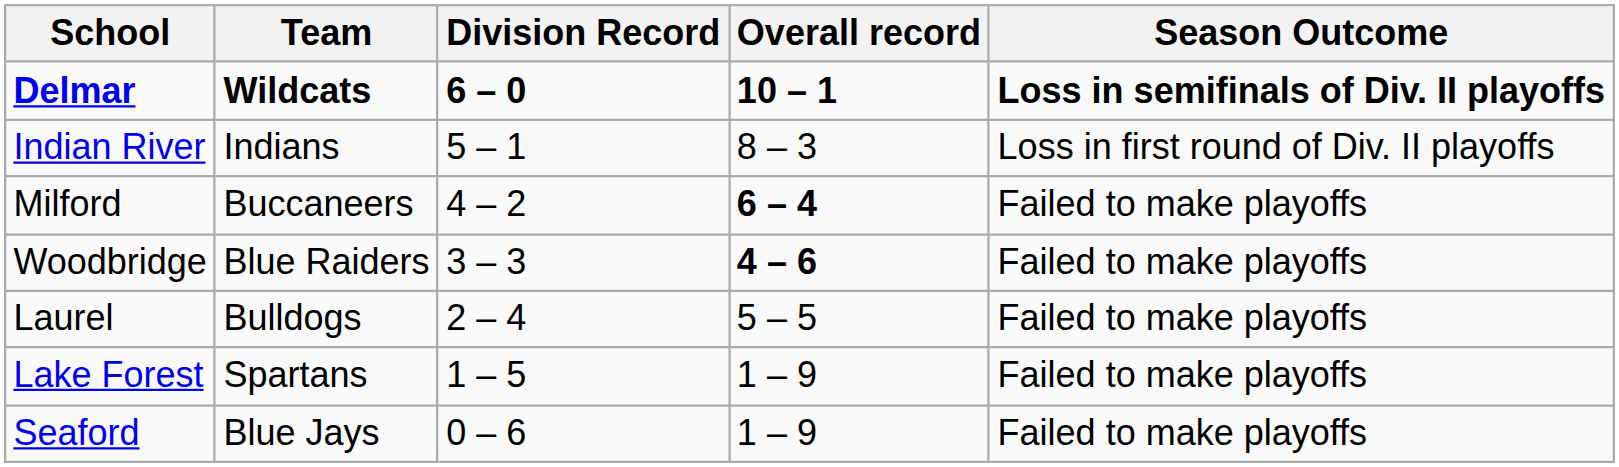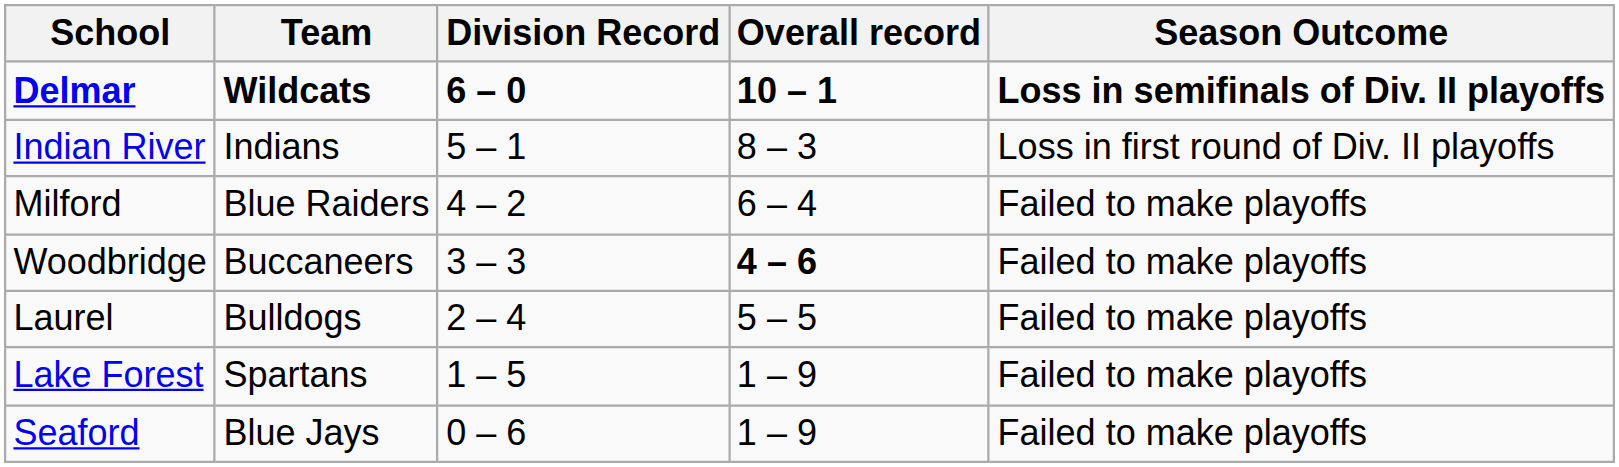Milford | Team: Buccaneers -> Blue Raiders
Milford | Overall record: bold -> normal
Woodbridge | Team: Blue Raiders -> Buccaneers
